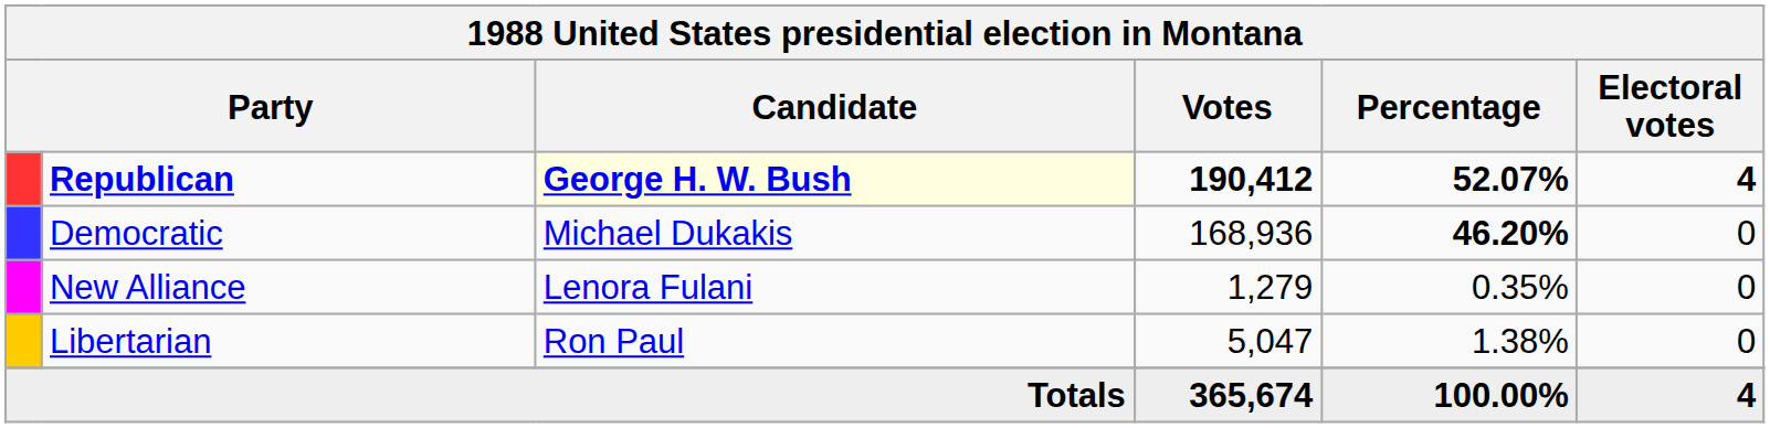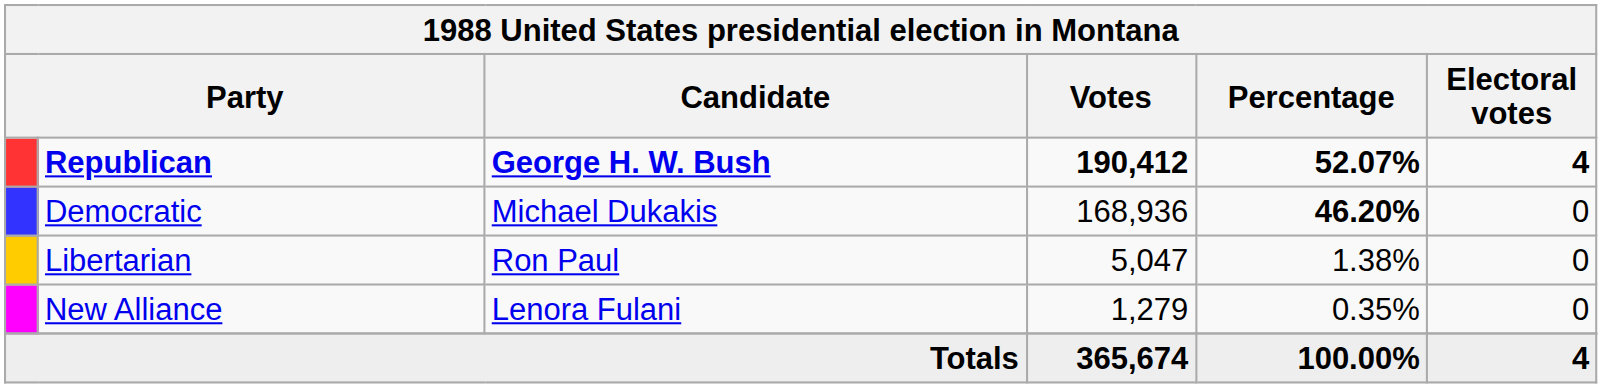Republican | Candidate: lightyellow background -> no background
rows swapped: Libertarian <-> New Alliance
